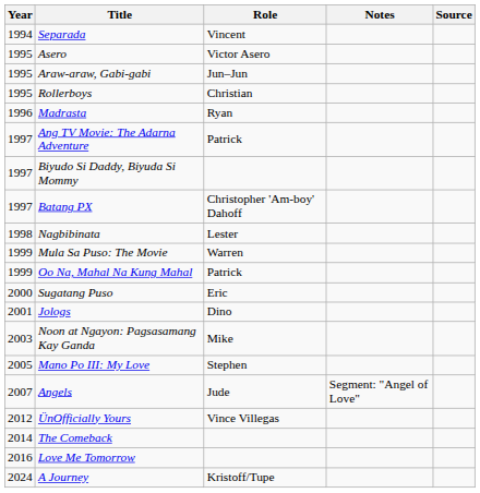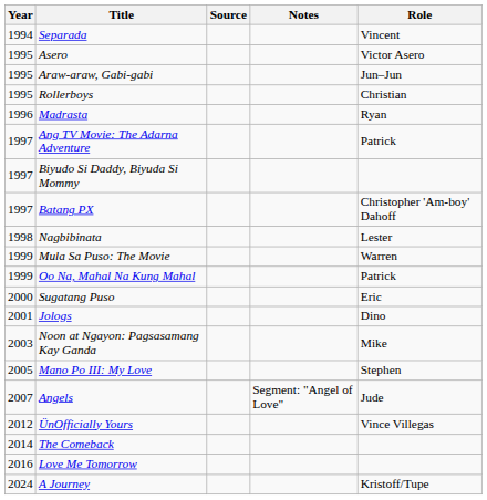columns swapped: Role <-> Source
